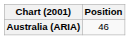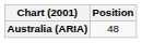Australia (ARIA) | Position: 46 -> 48
